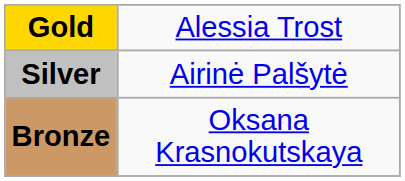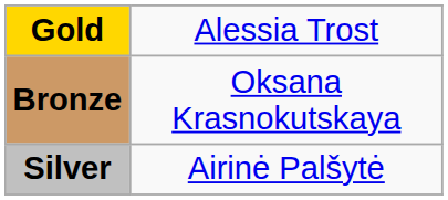rows swapped: Silver <-> Bronze
